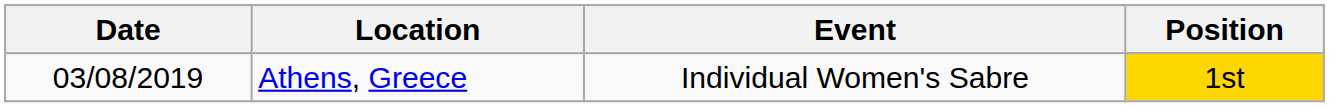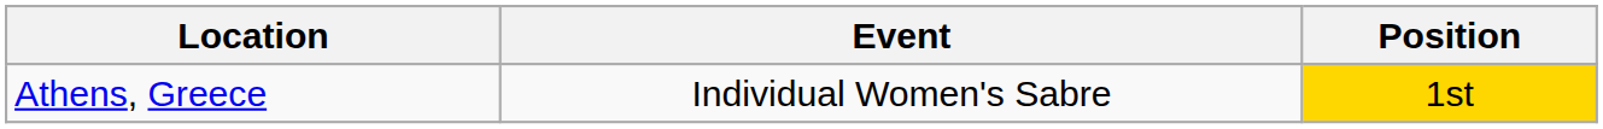- column: Date | 03/08/2019
